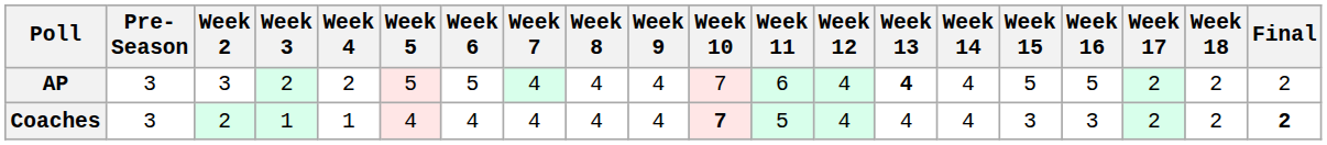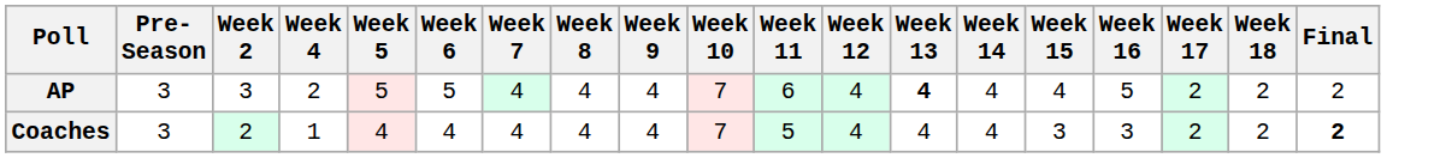- column: Week 3 | 2 | 1
AP | Week 15: 5 -> 4
Coaches | Week 10: bold -> normal
